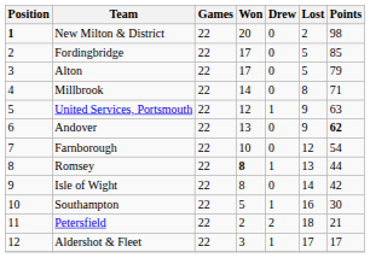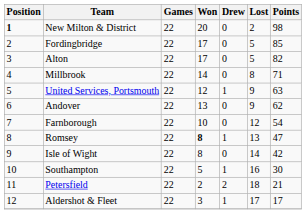Alton | Points: 79 -> 82
Andover | Points: bold -> normal
Romsey | Points: 44 -> 47
